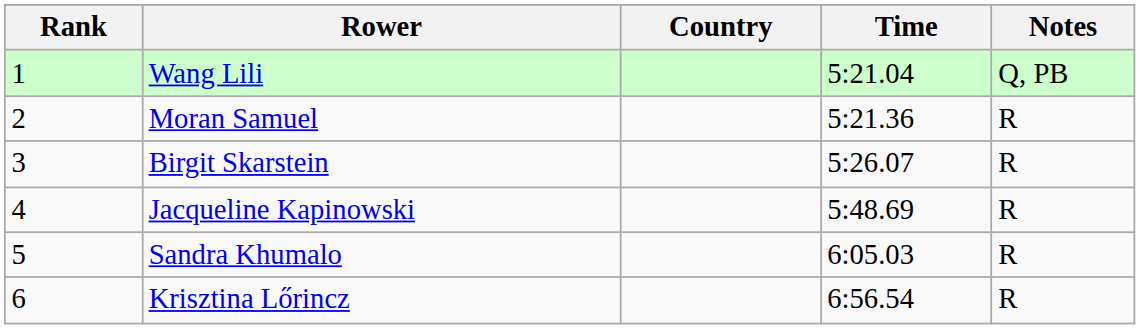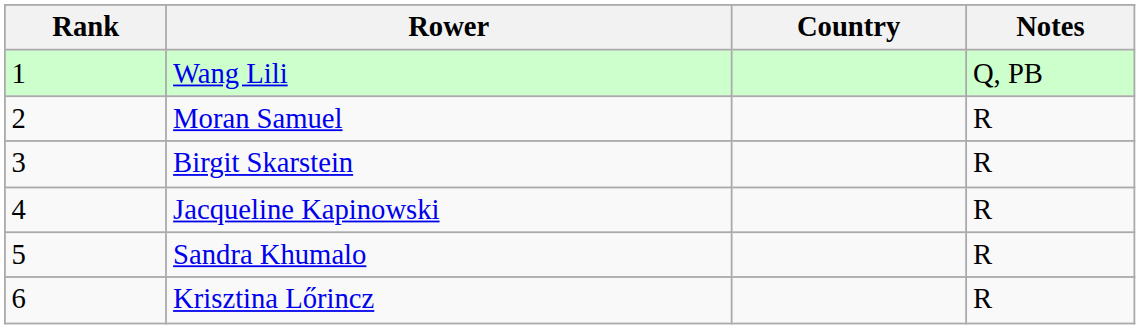- column: Time | 5:21.04 | 5:21.36 | 5:26.07 | 5:48.69 | 6:05.03 | 6:56.54
